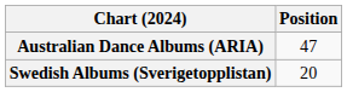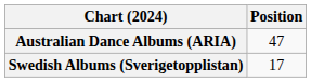Swedish Albums (Sverigetopplistan) | Position: 20 -> 17
